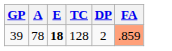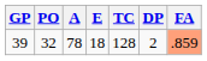+ column: PO | 32
39 | E: bold -> normal
